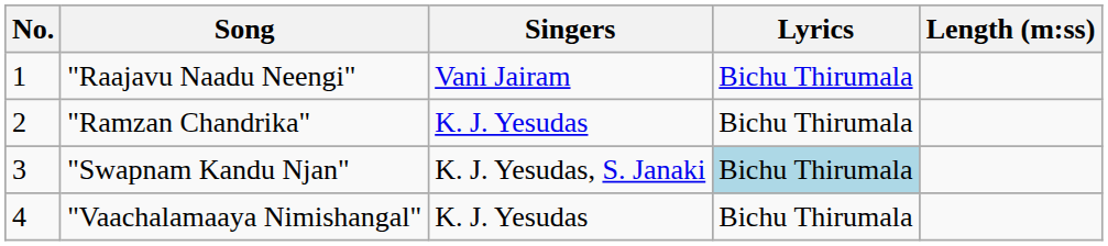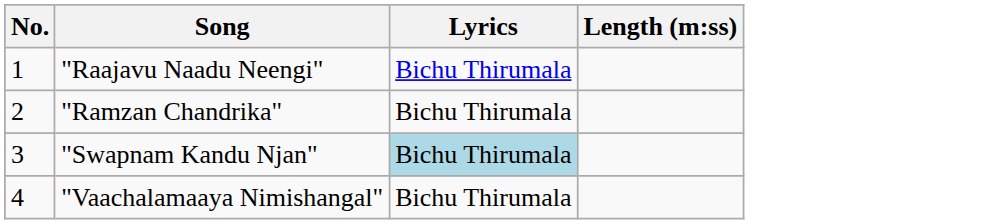- column: Singers | Vani Jairam | K. J. Yesudas | K. J. Yesudas, S. Janaki | K. J. Yesudas
